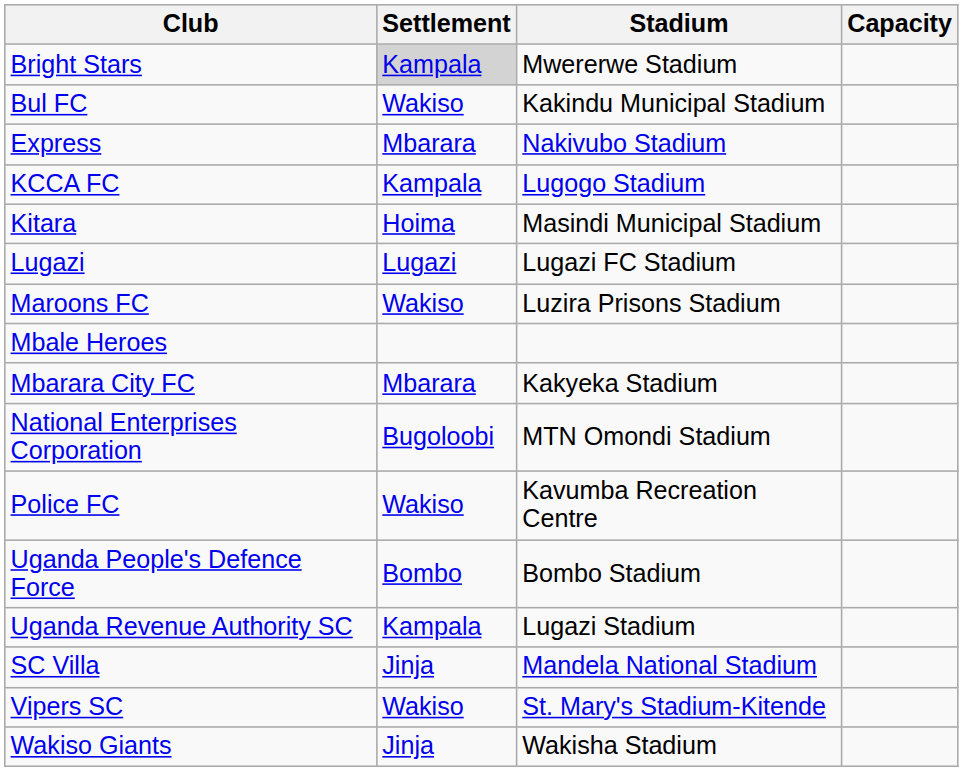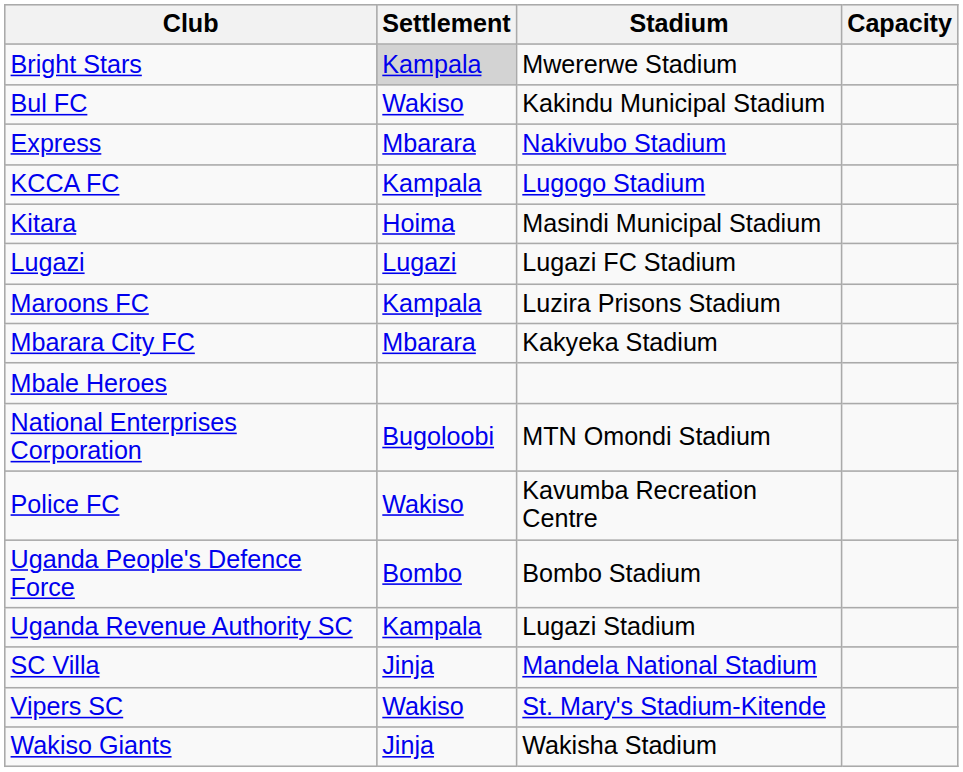Maroons FC | Settlement: Wakiso -> Kampala
rows swapped: Mbarara City FC <-> Mbale Heroes
